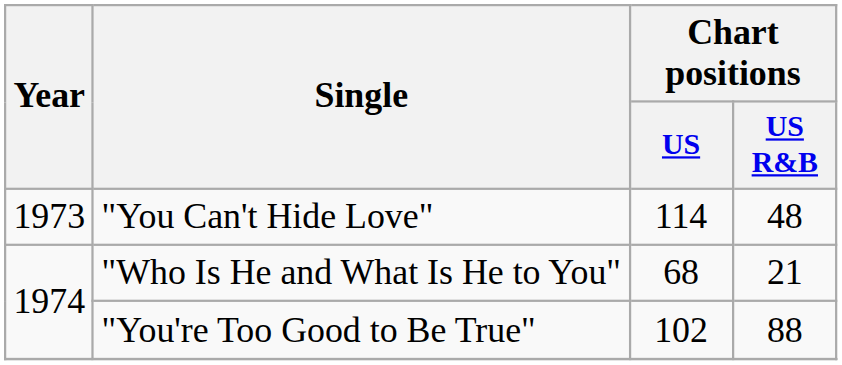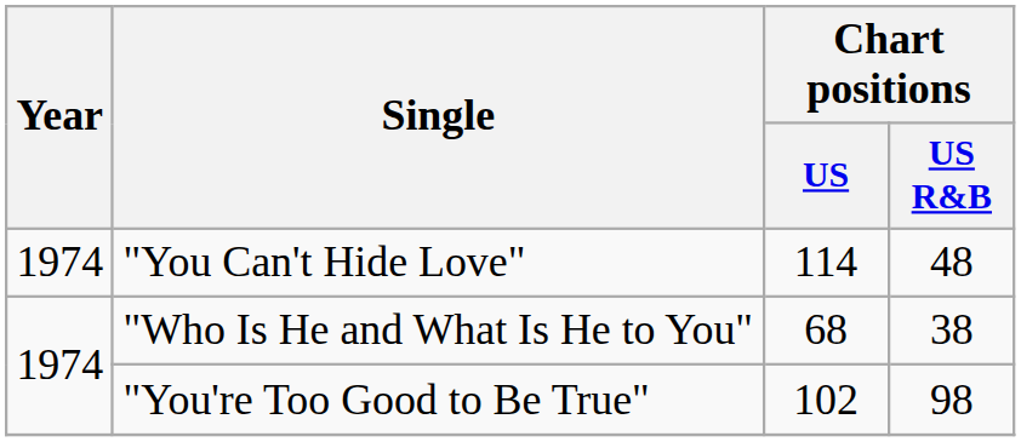"You Can't Hide Love" | Year: 1973 -> 1974
"Who Is He and What Is He to You" | Chart positions / US R&B: 21 -> 38
"You're Too Good to Be True" | Chart positions / US R&B: 88 -> 98
